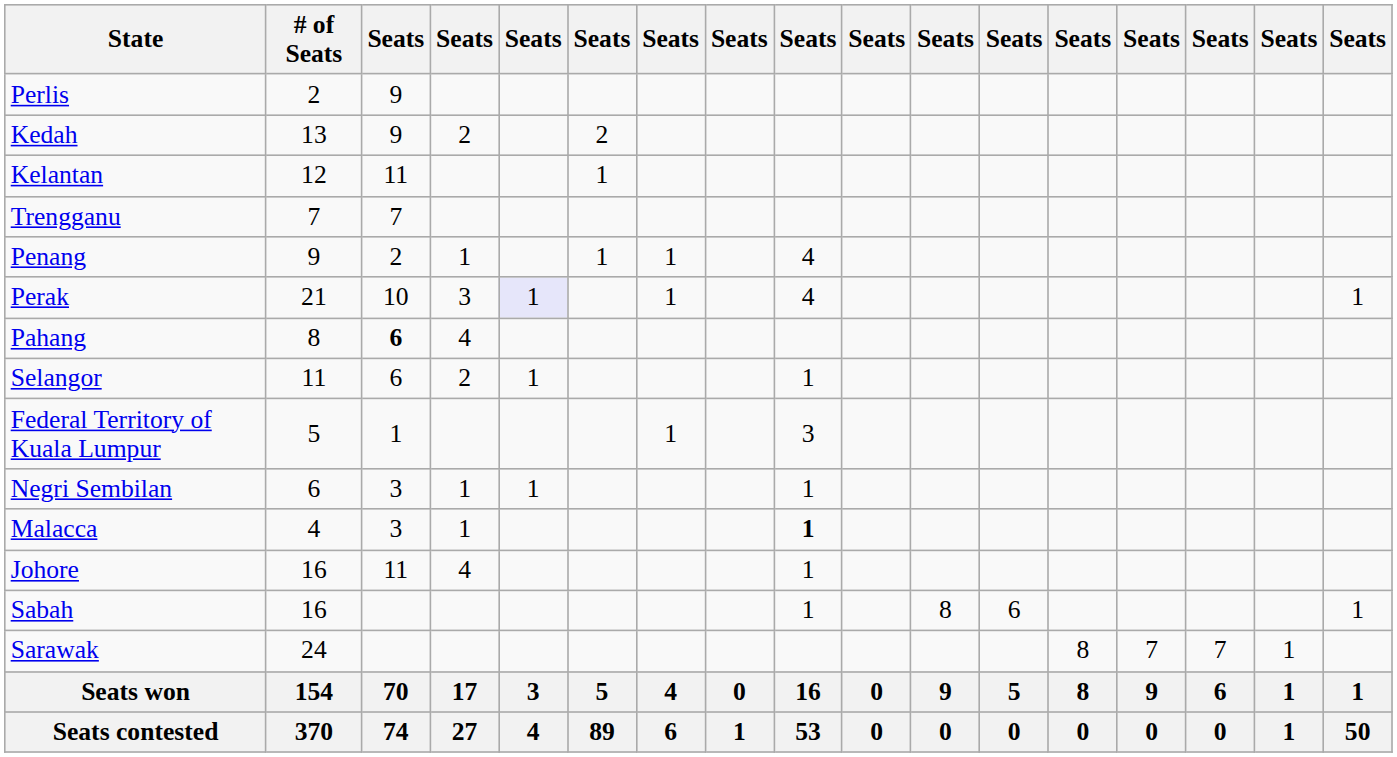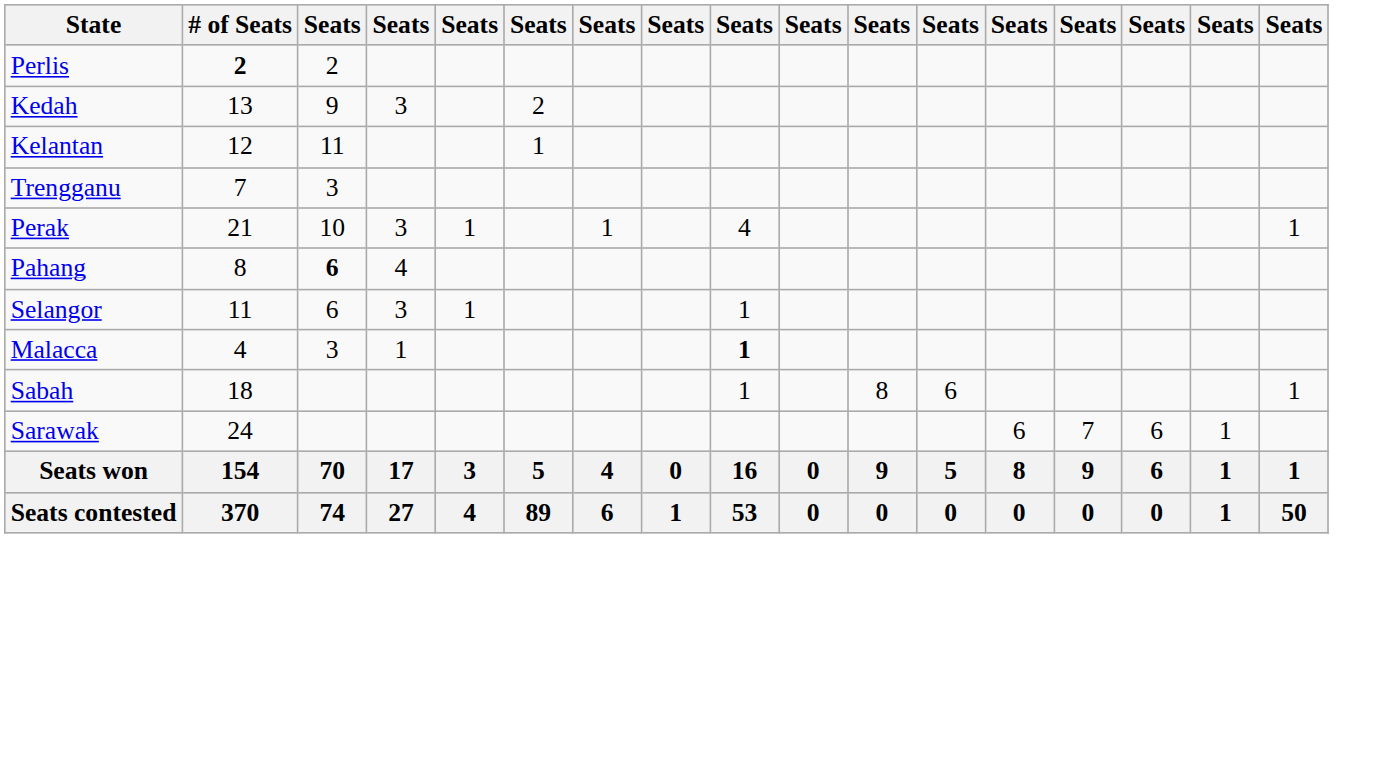Perlis | # of Seats: normal -> bold
Perlis | column 3: 9 -> 2
Kedah | column 4: 2 -> 3
Trengganu | column 3: 7 -> 3
- row: Penang | 9 | 2 | 1 | 1 | 1 | 4
Perak | column 5: lavender background -> no background
Selangor | column 4: 2 -> 3
- row: Federal Territory of Kuala Lumpur | 5 | 1 | 1 | 3
- row: Negri Sembilan | 6 | 3 | 1 | 1 | 1
- row: Johore | 16 | 11 | 4 | 1
Sabah | # of Seats: 16 -> 18
Sarawak | column 13: 8 -> 6
Sarawak | column 15: 7 -> 6
